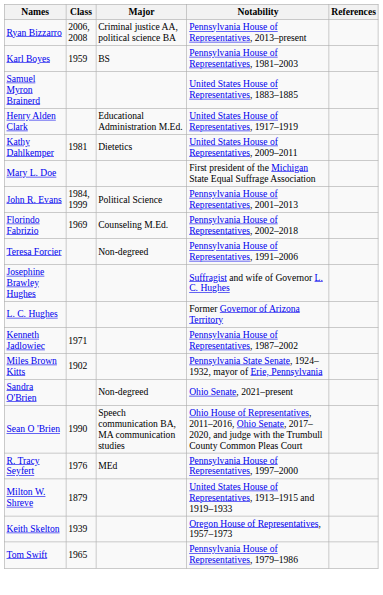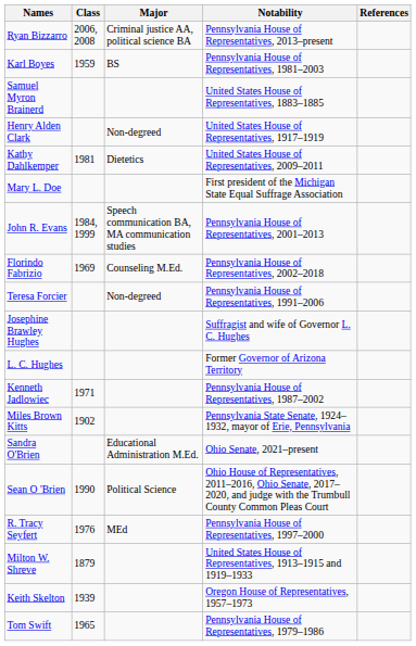Henry Alden Clark | Major: Educational Administration M.Ed. -> Non-degreed
John R. Evans | Major: Political Science -> Speech communication BA, MA communication studies
Sandra O'Brien | Major: Non-degreed -> Educational Administration M.Ed.
Sean O 'Brien | Major: Speech communication BA, MA communication studies -> Political Science
